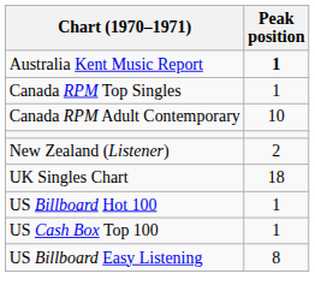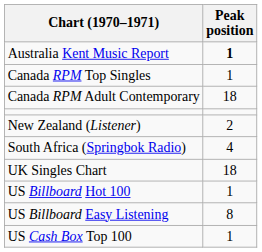Canada RPM Adult Contemporary | Peak position: 10 -> 18
+ row: South Africa (Springbok Radio) | 4
rows swapped: US Billboard Easy Listening <-> US Cash Box Top 100
